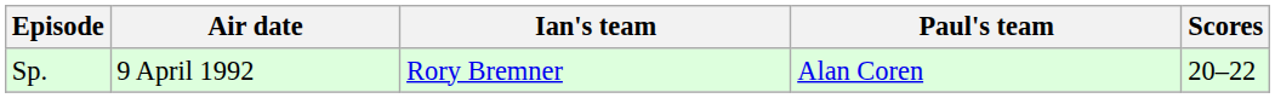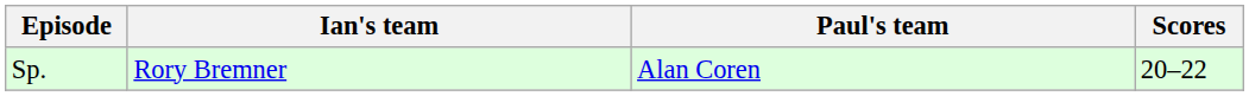- column: Air date | 9 April 1992
